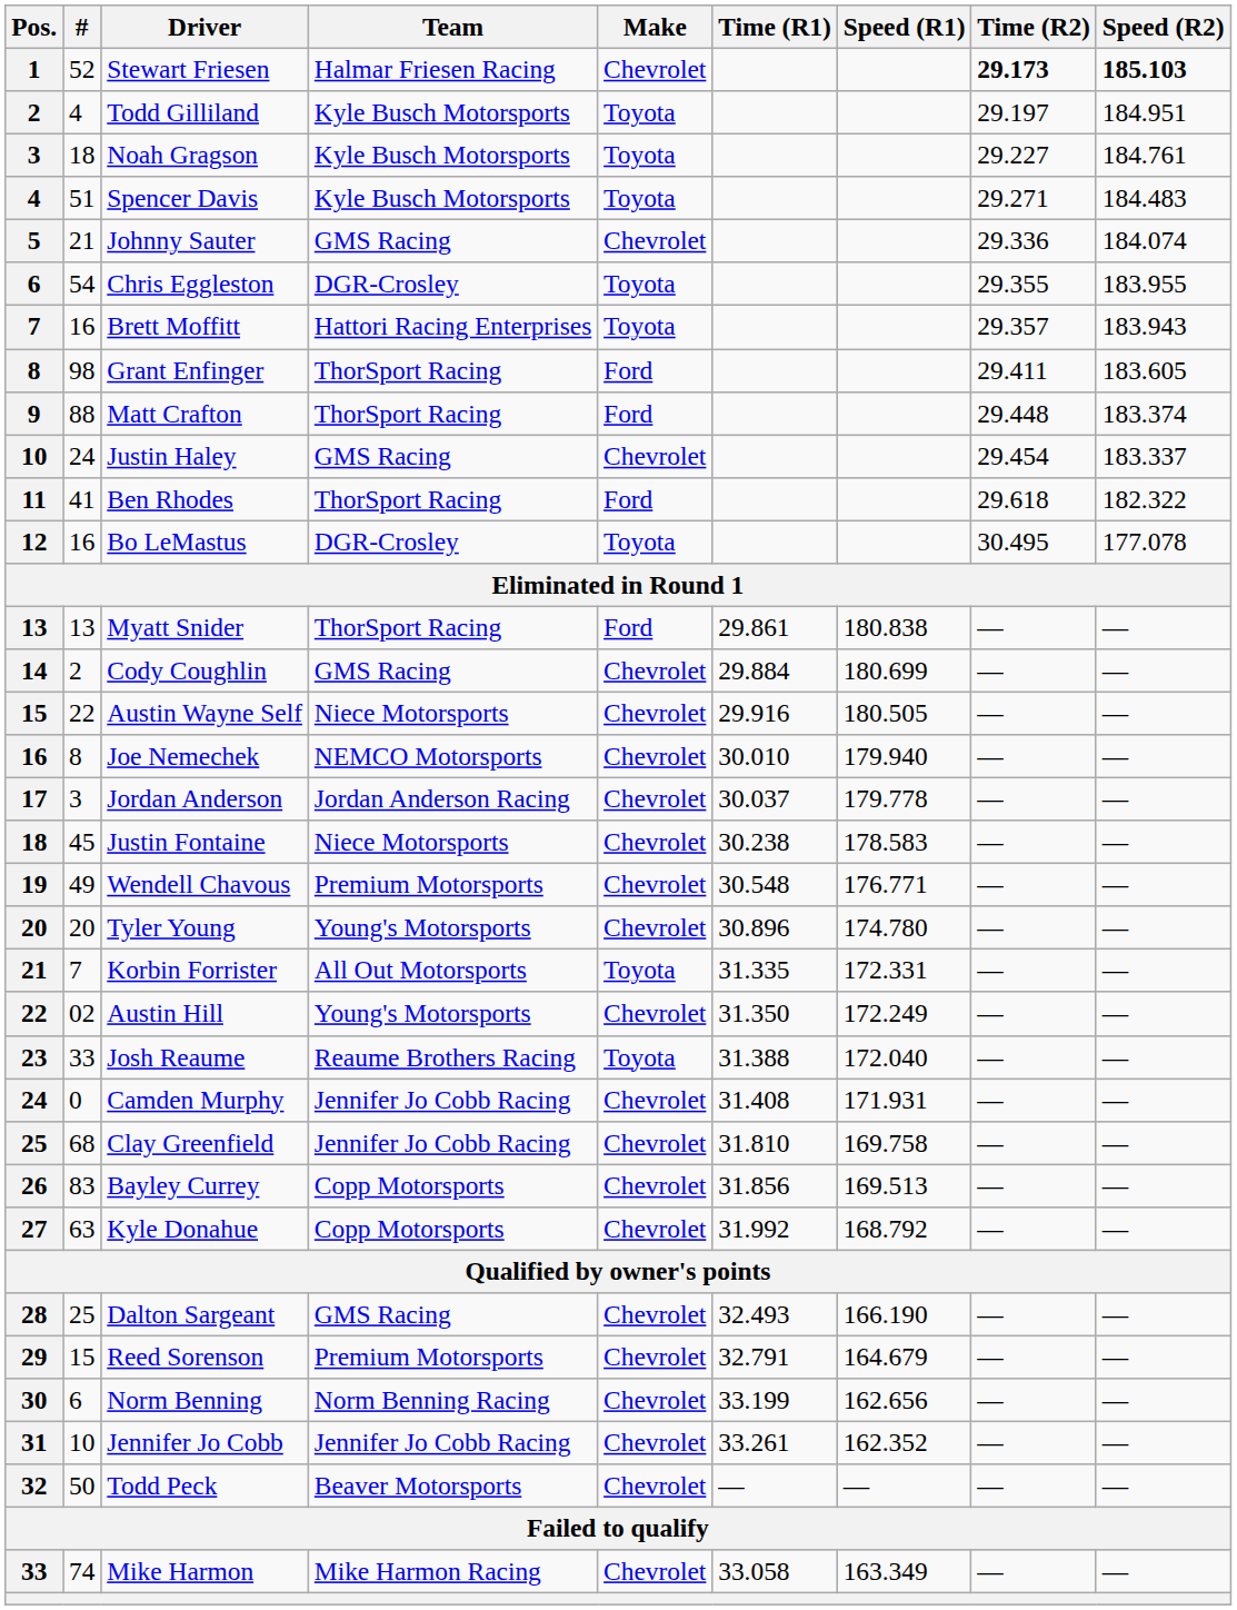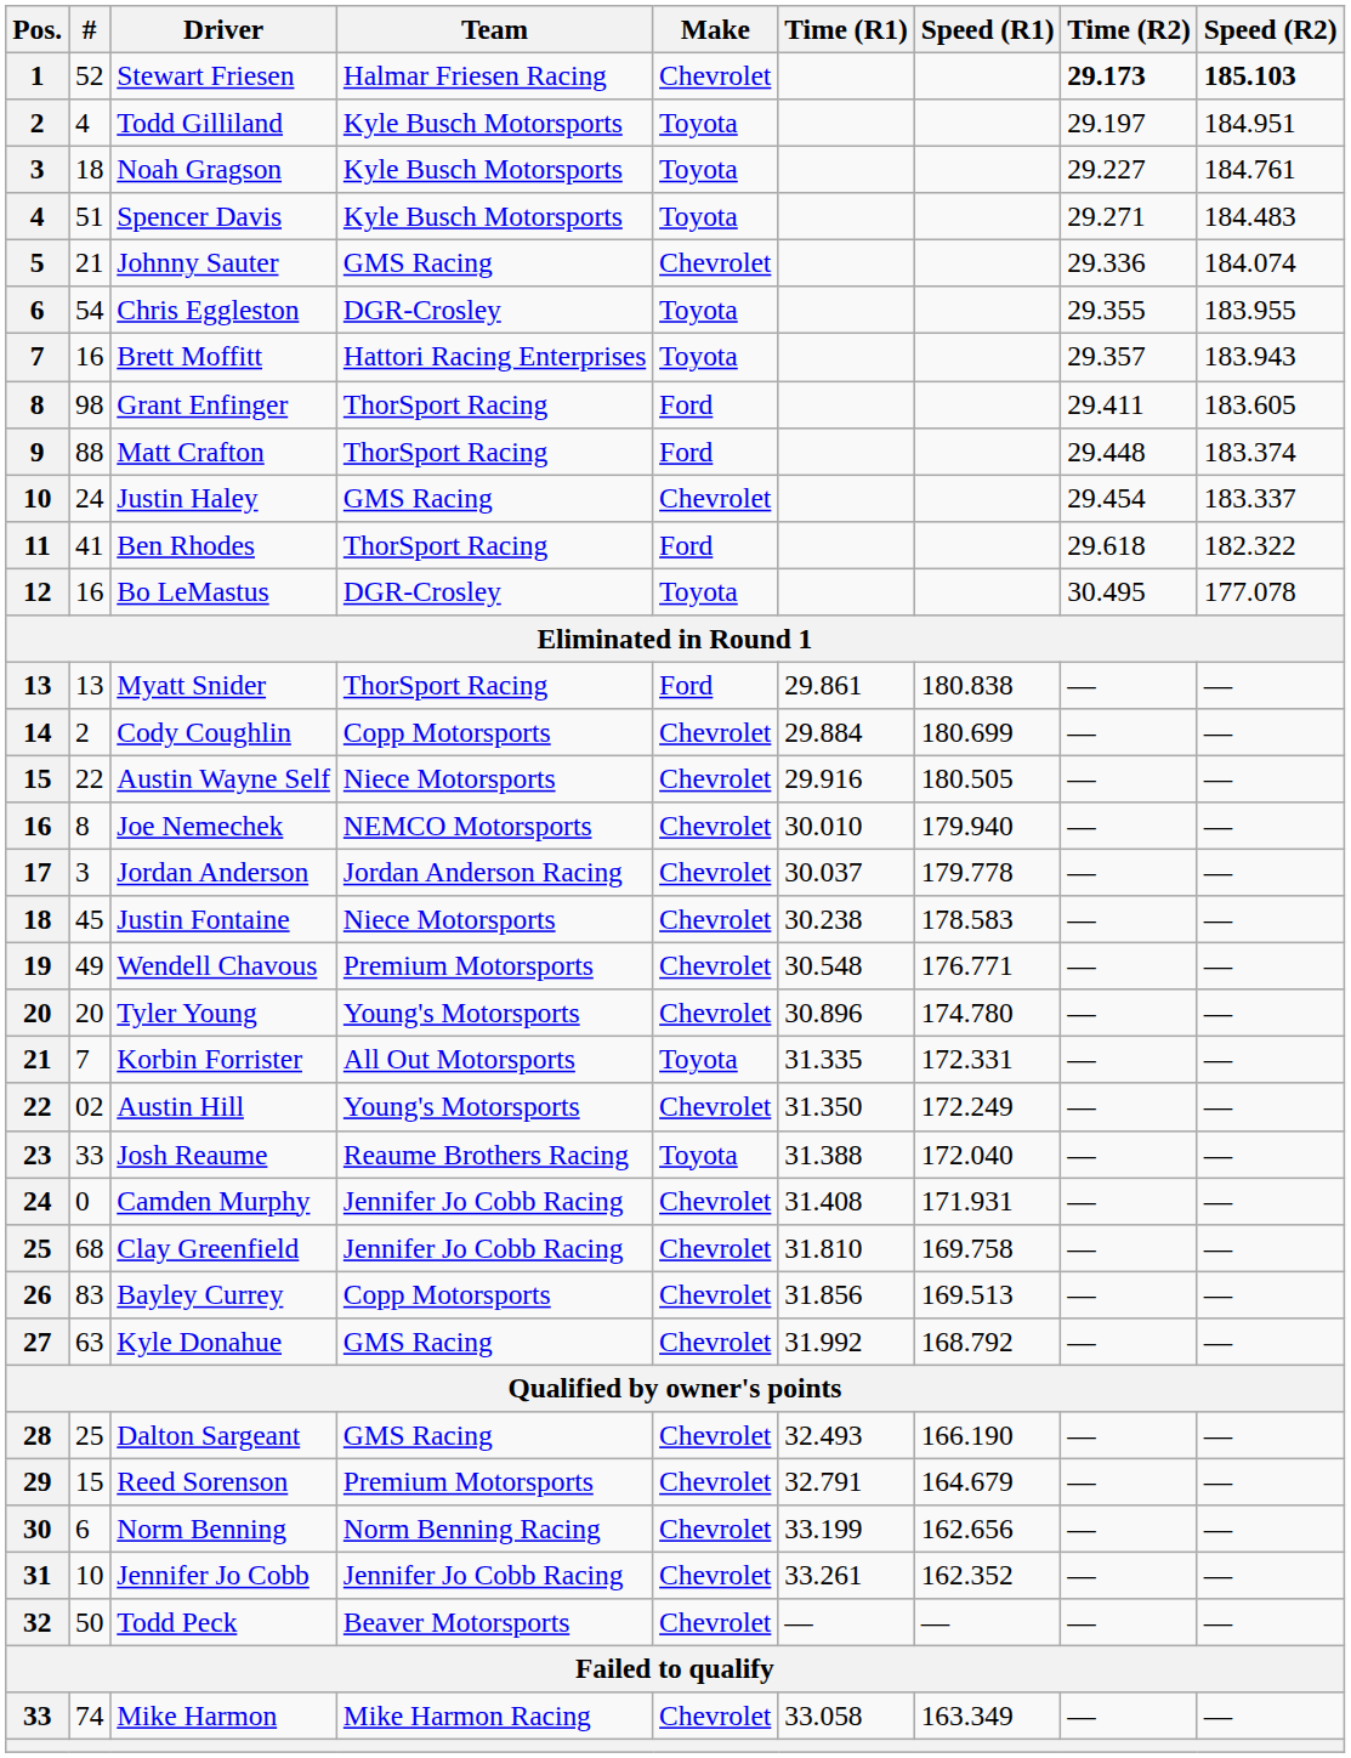Cody Coughlin | Team: GMS Racing -> Copp Motorsports
Kyle Donahue | Team: Copp Motorsports -> GMS Racing
